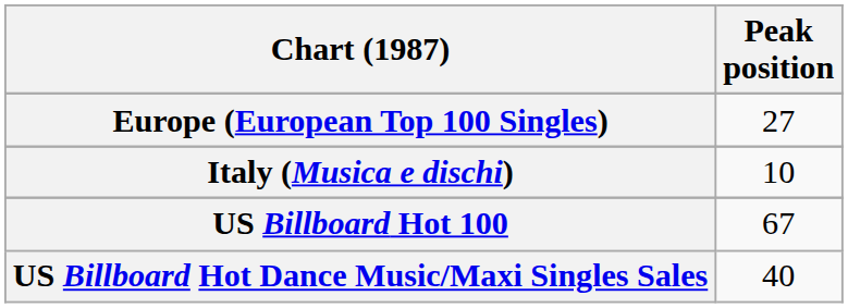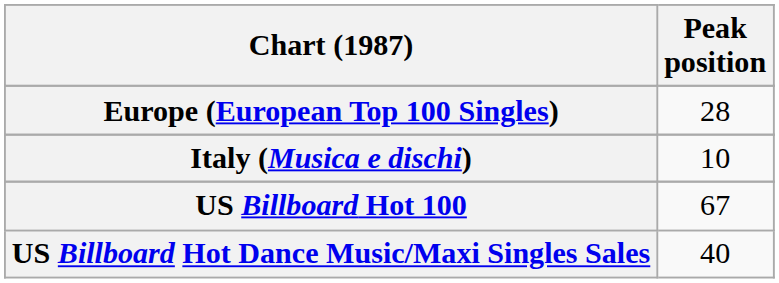Europe (European Top 100 Singles) | Peak position: 27 -> 28
